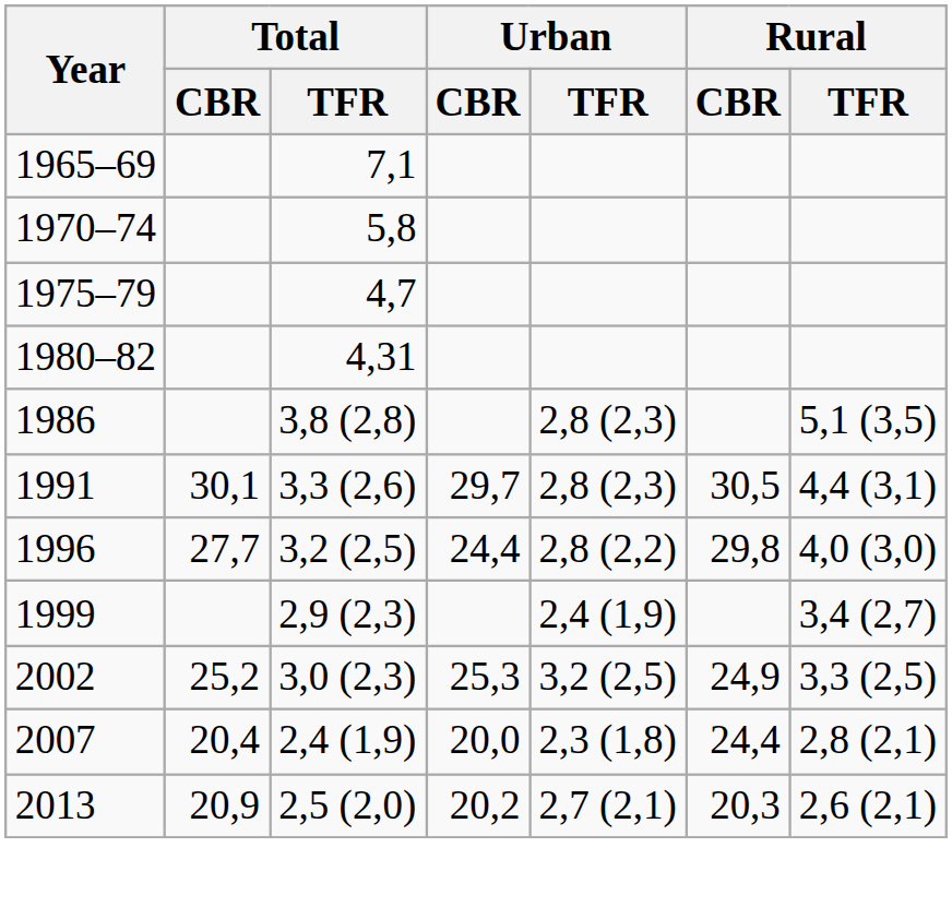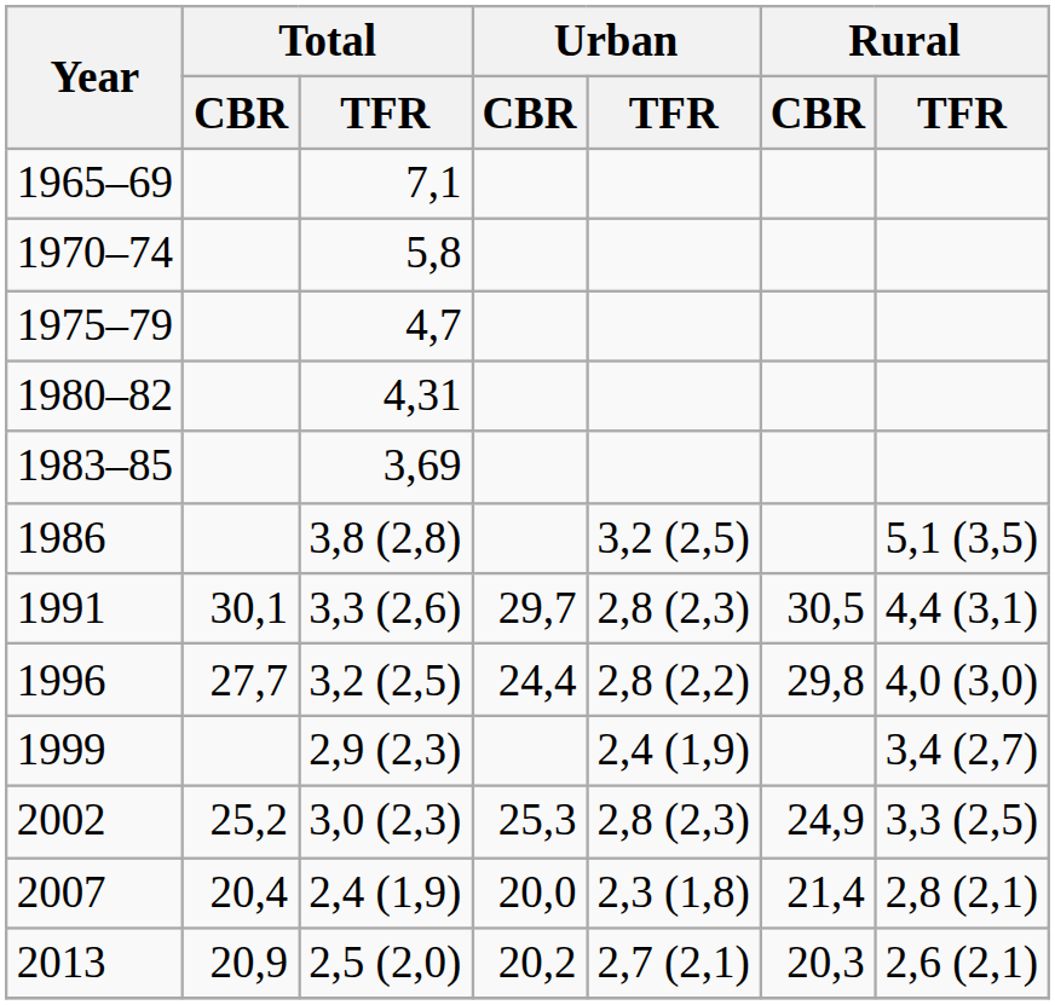+ row: 1983–85 | 3,69
1986 | Urban / TFR: 2,8 (2,3) -> 3,2 (2,5)
2002 | Urban / TFR: 3,2 (2,5) -> 2,8 (2,3)
2007 | Rural / CBR: 24,4 -> 21,4
